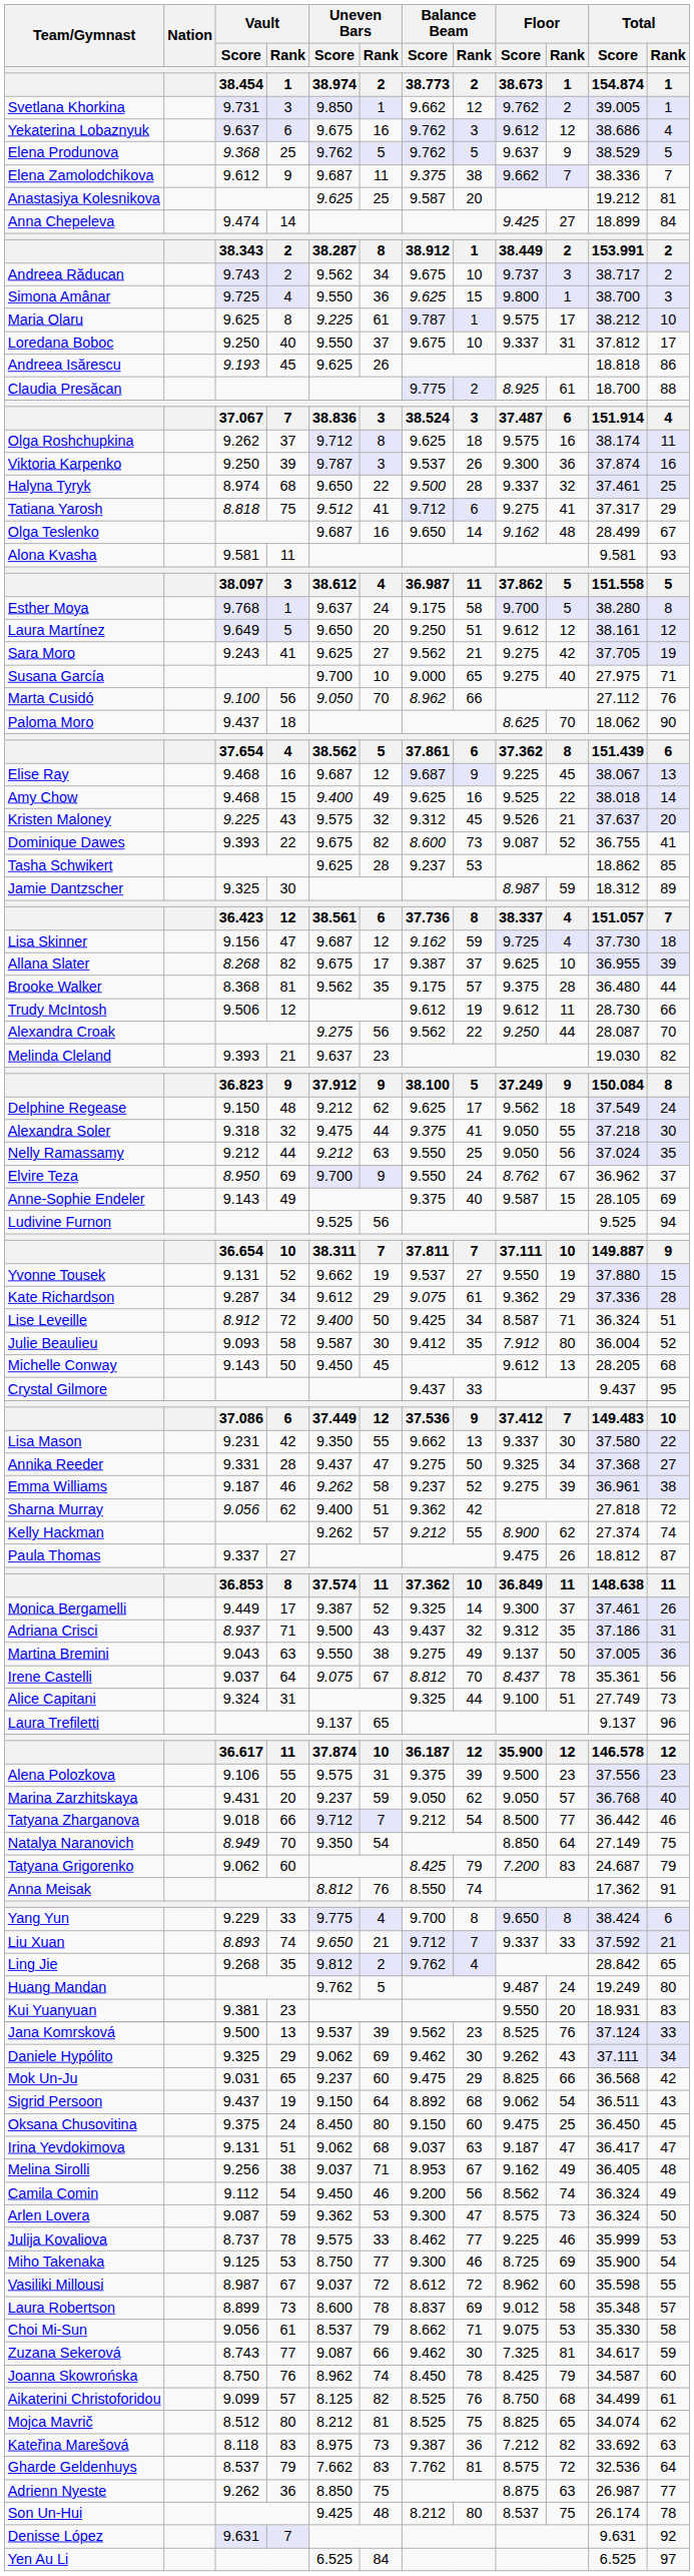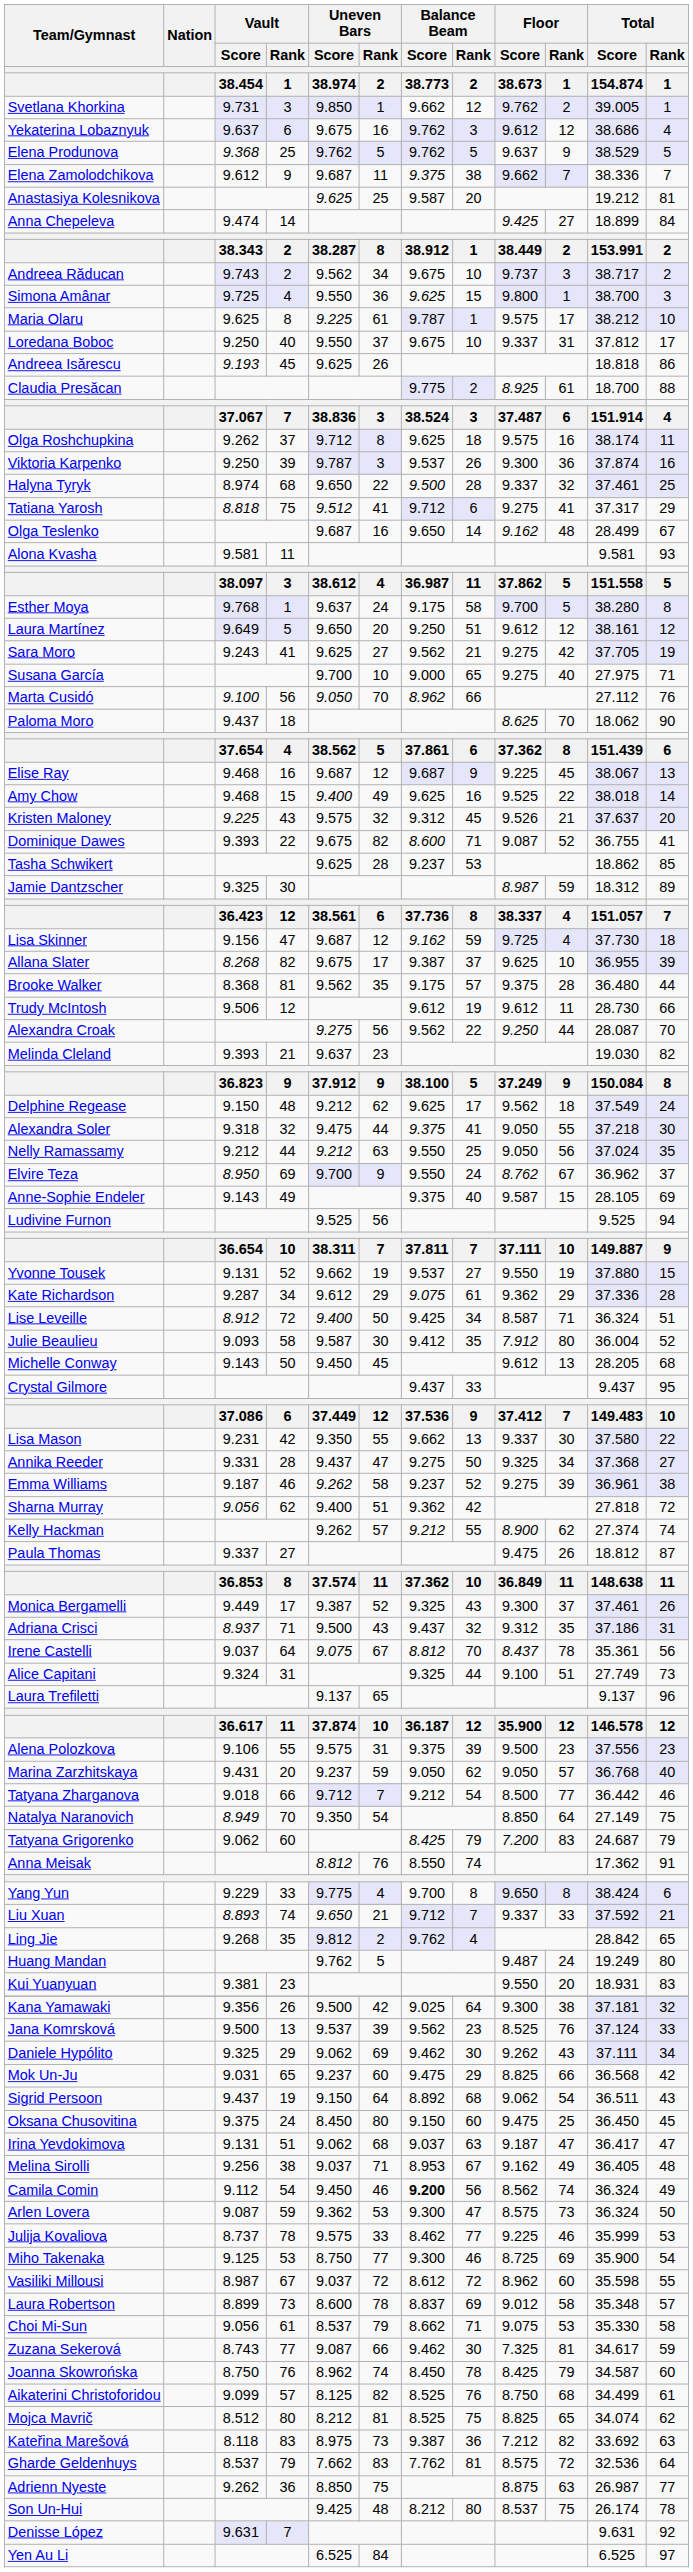Dominique Dawes | Balance Beam / Rank / 2: 73 -> 71
Monica Bergamelli | Balance Beam / Rank / 2: 14 -> 43
- row: Martina Bremini | 9.043 | 63 | 9.550 | 38 | 9.275 | 49 | 9.137 | 50 | 37.005 | 36
+ row: Kana Yamawaki | 9.356 | 26 | 9.500 | 42 | 9.025 | 64 | 9.300 | 38 | 37.181 | 32
Camila Comin | Balance Beam / Score / 38.773: normal -> bold
